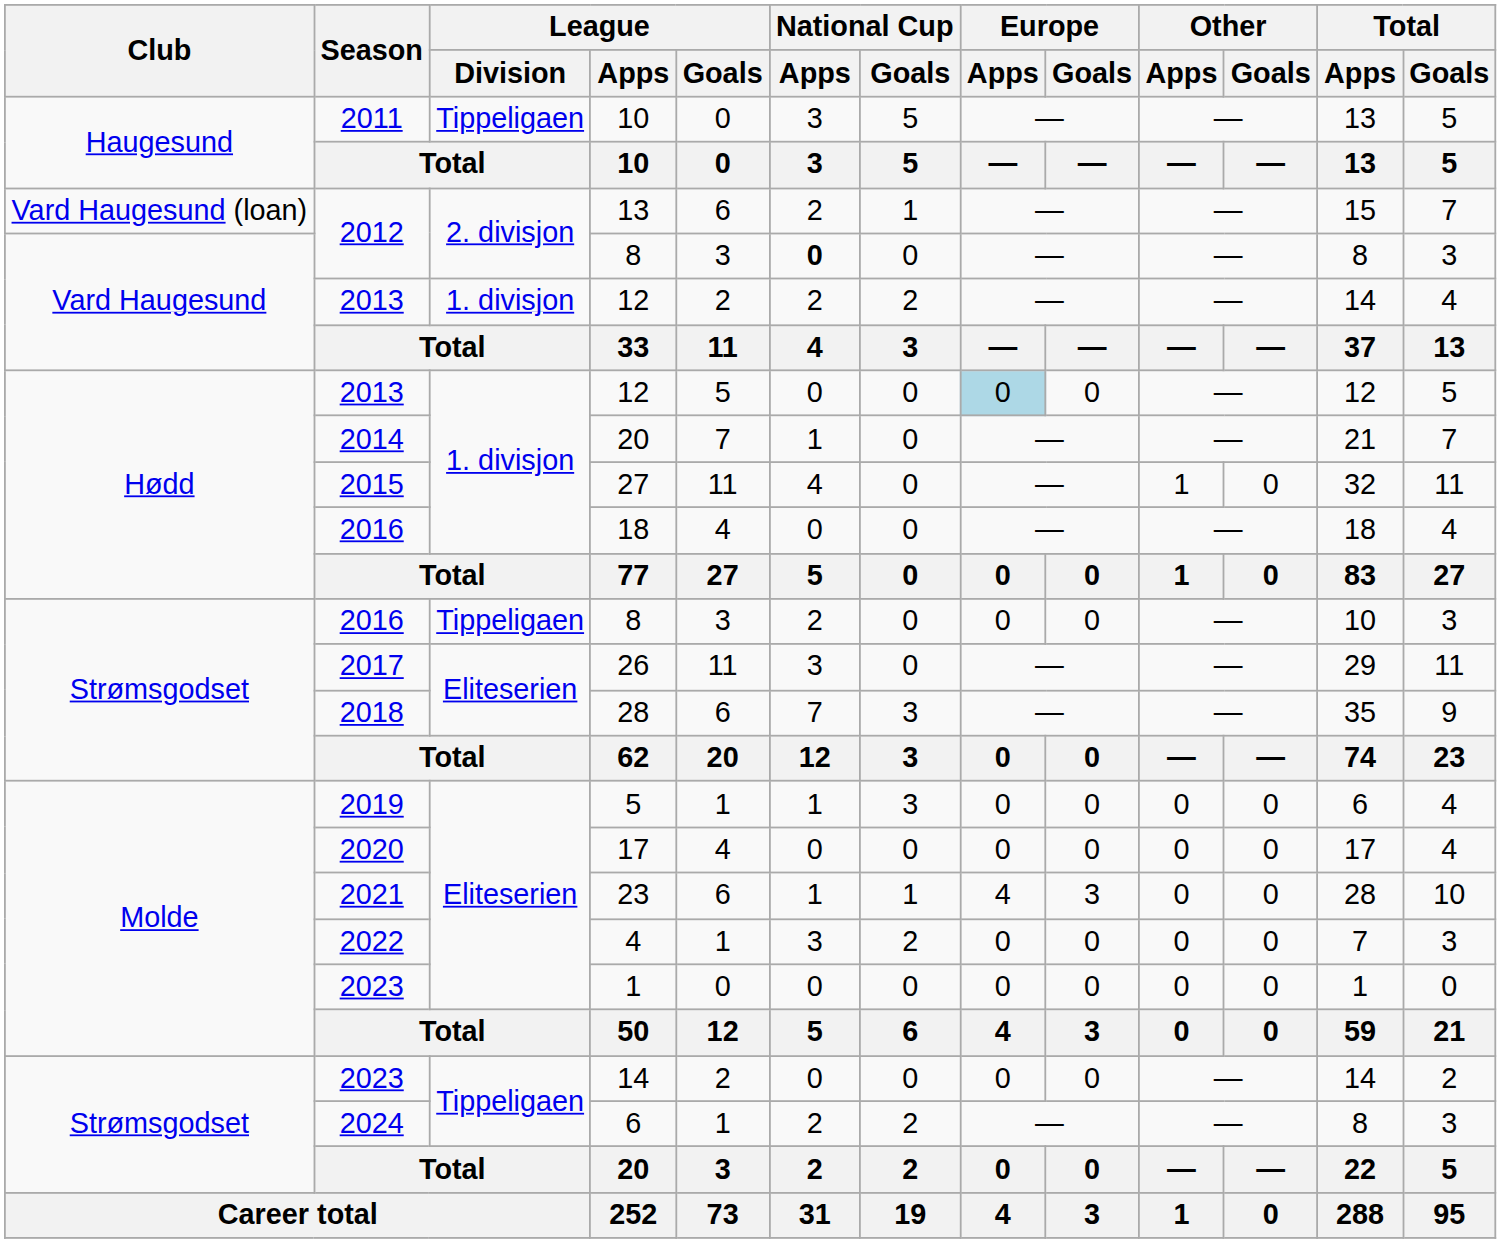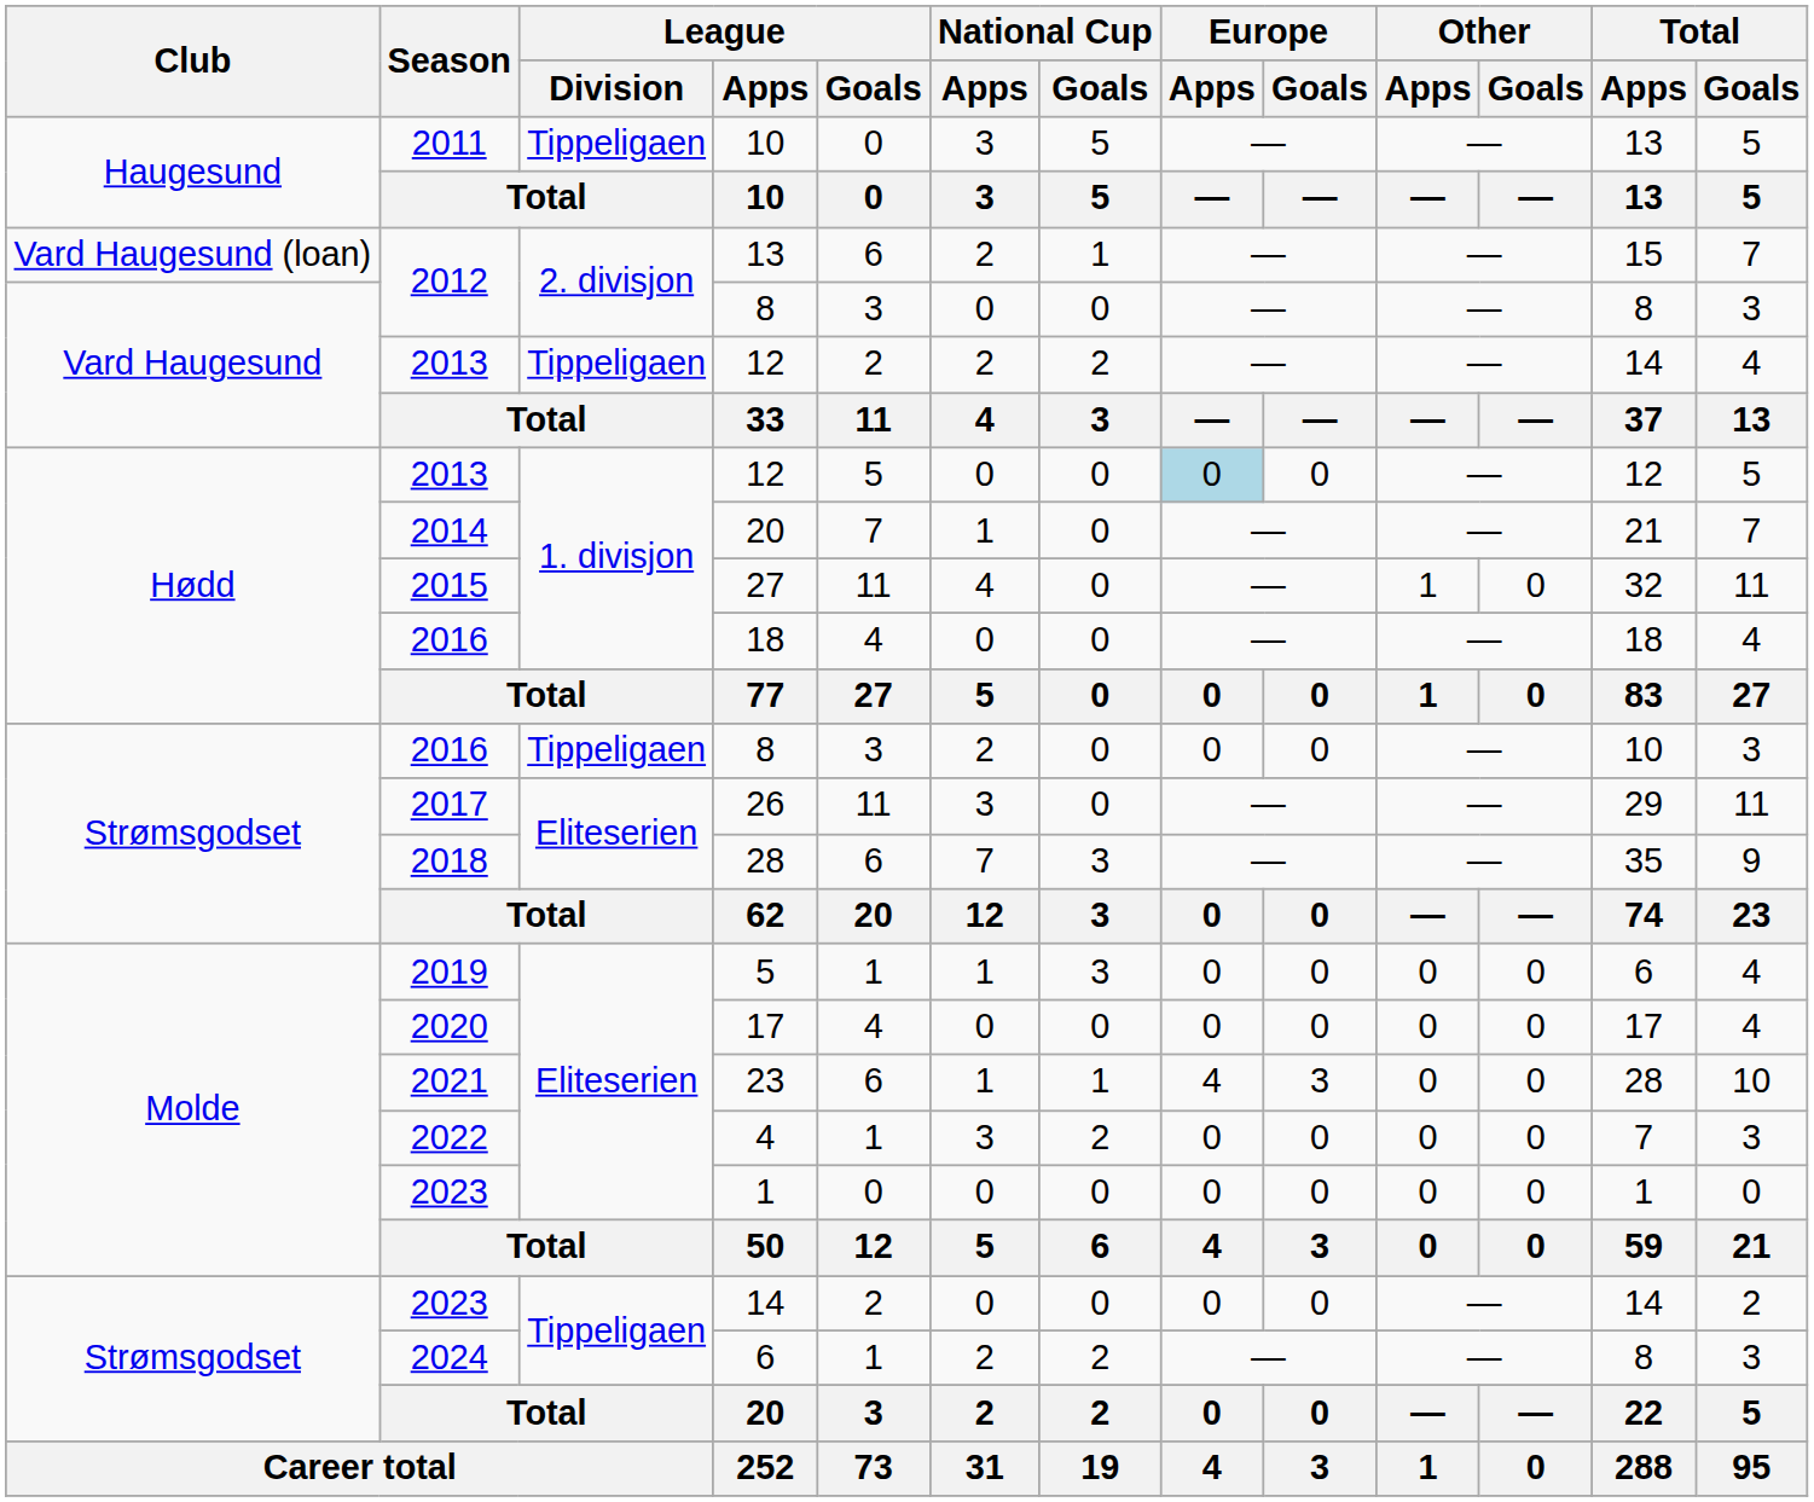Vard Haugesund / 8 | National Cup / Apps: bold -> normal
Vard Haugesund / 12 | League / Division: 1. divisjon -> Tippeligaen
